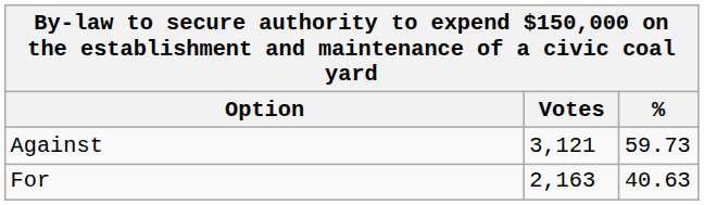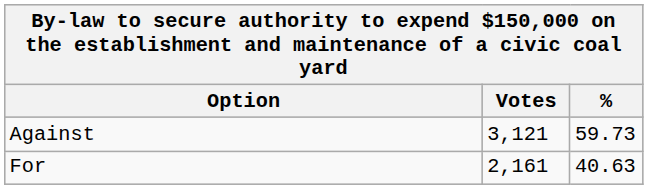For | Votes: 2,163 -> 2,161
